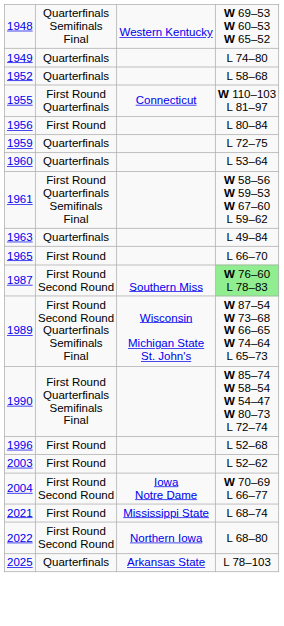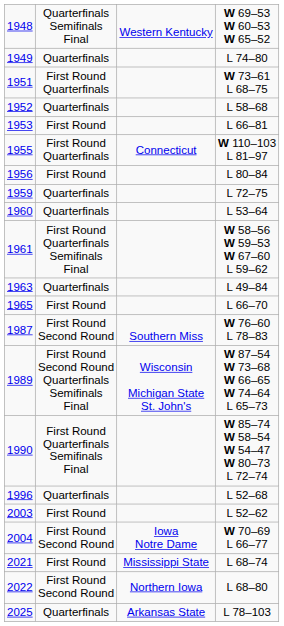+ row: 1951 | First Round Quarterfinals | W 73–61 L 68–75
+ row: 1953 | First Round | L 66–81
1987 | column 4: lightgreen background -> no background
1996 | column 2: First Round -> Quarterfinals
